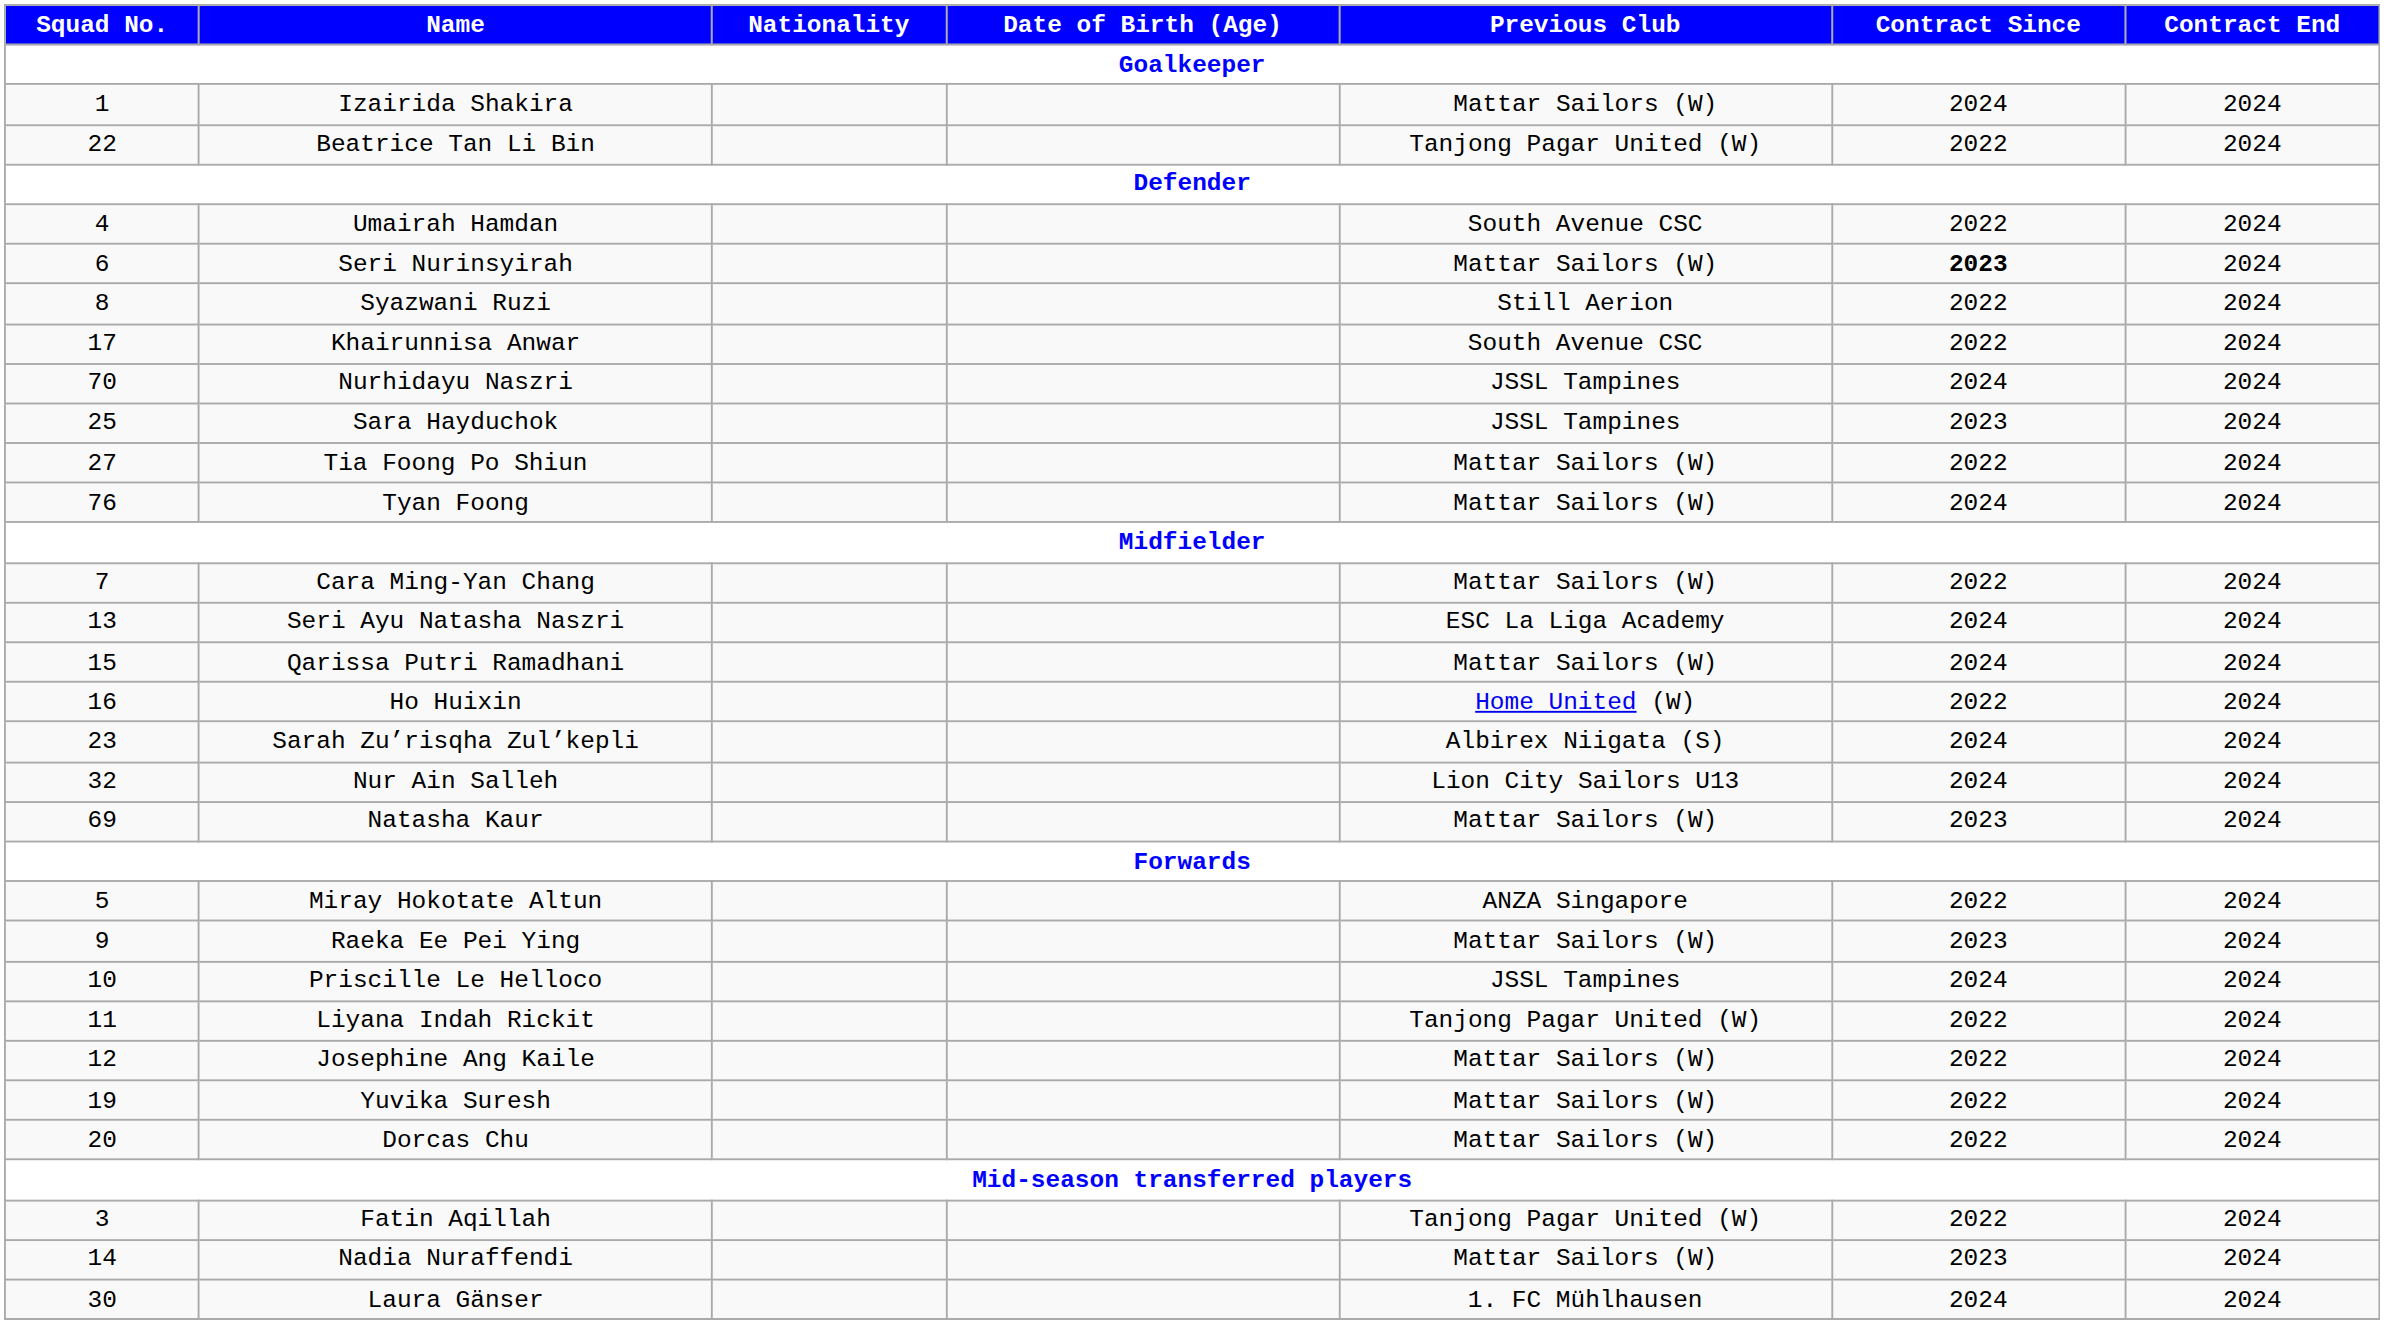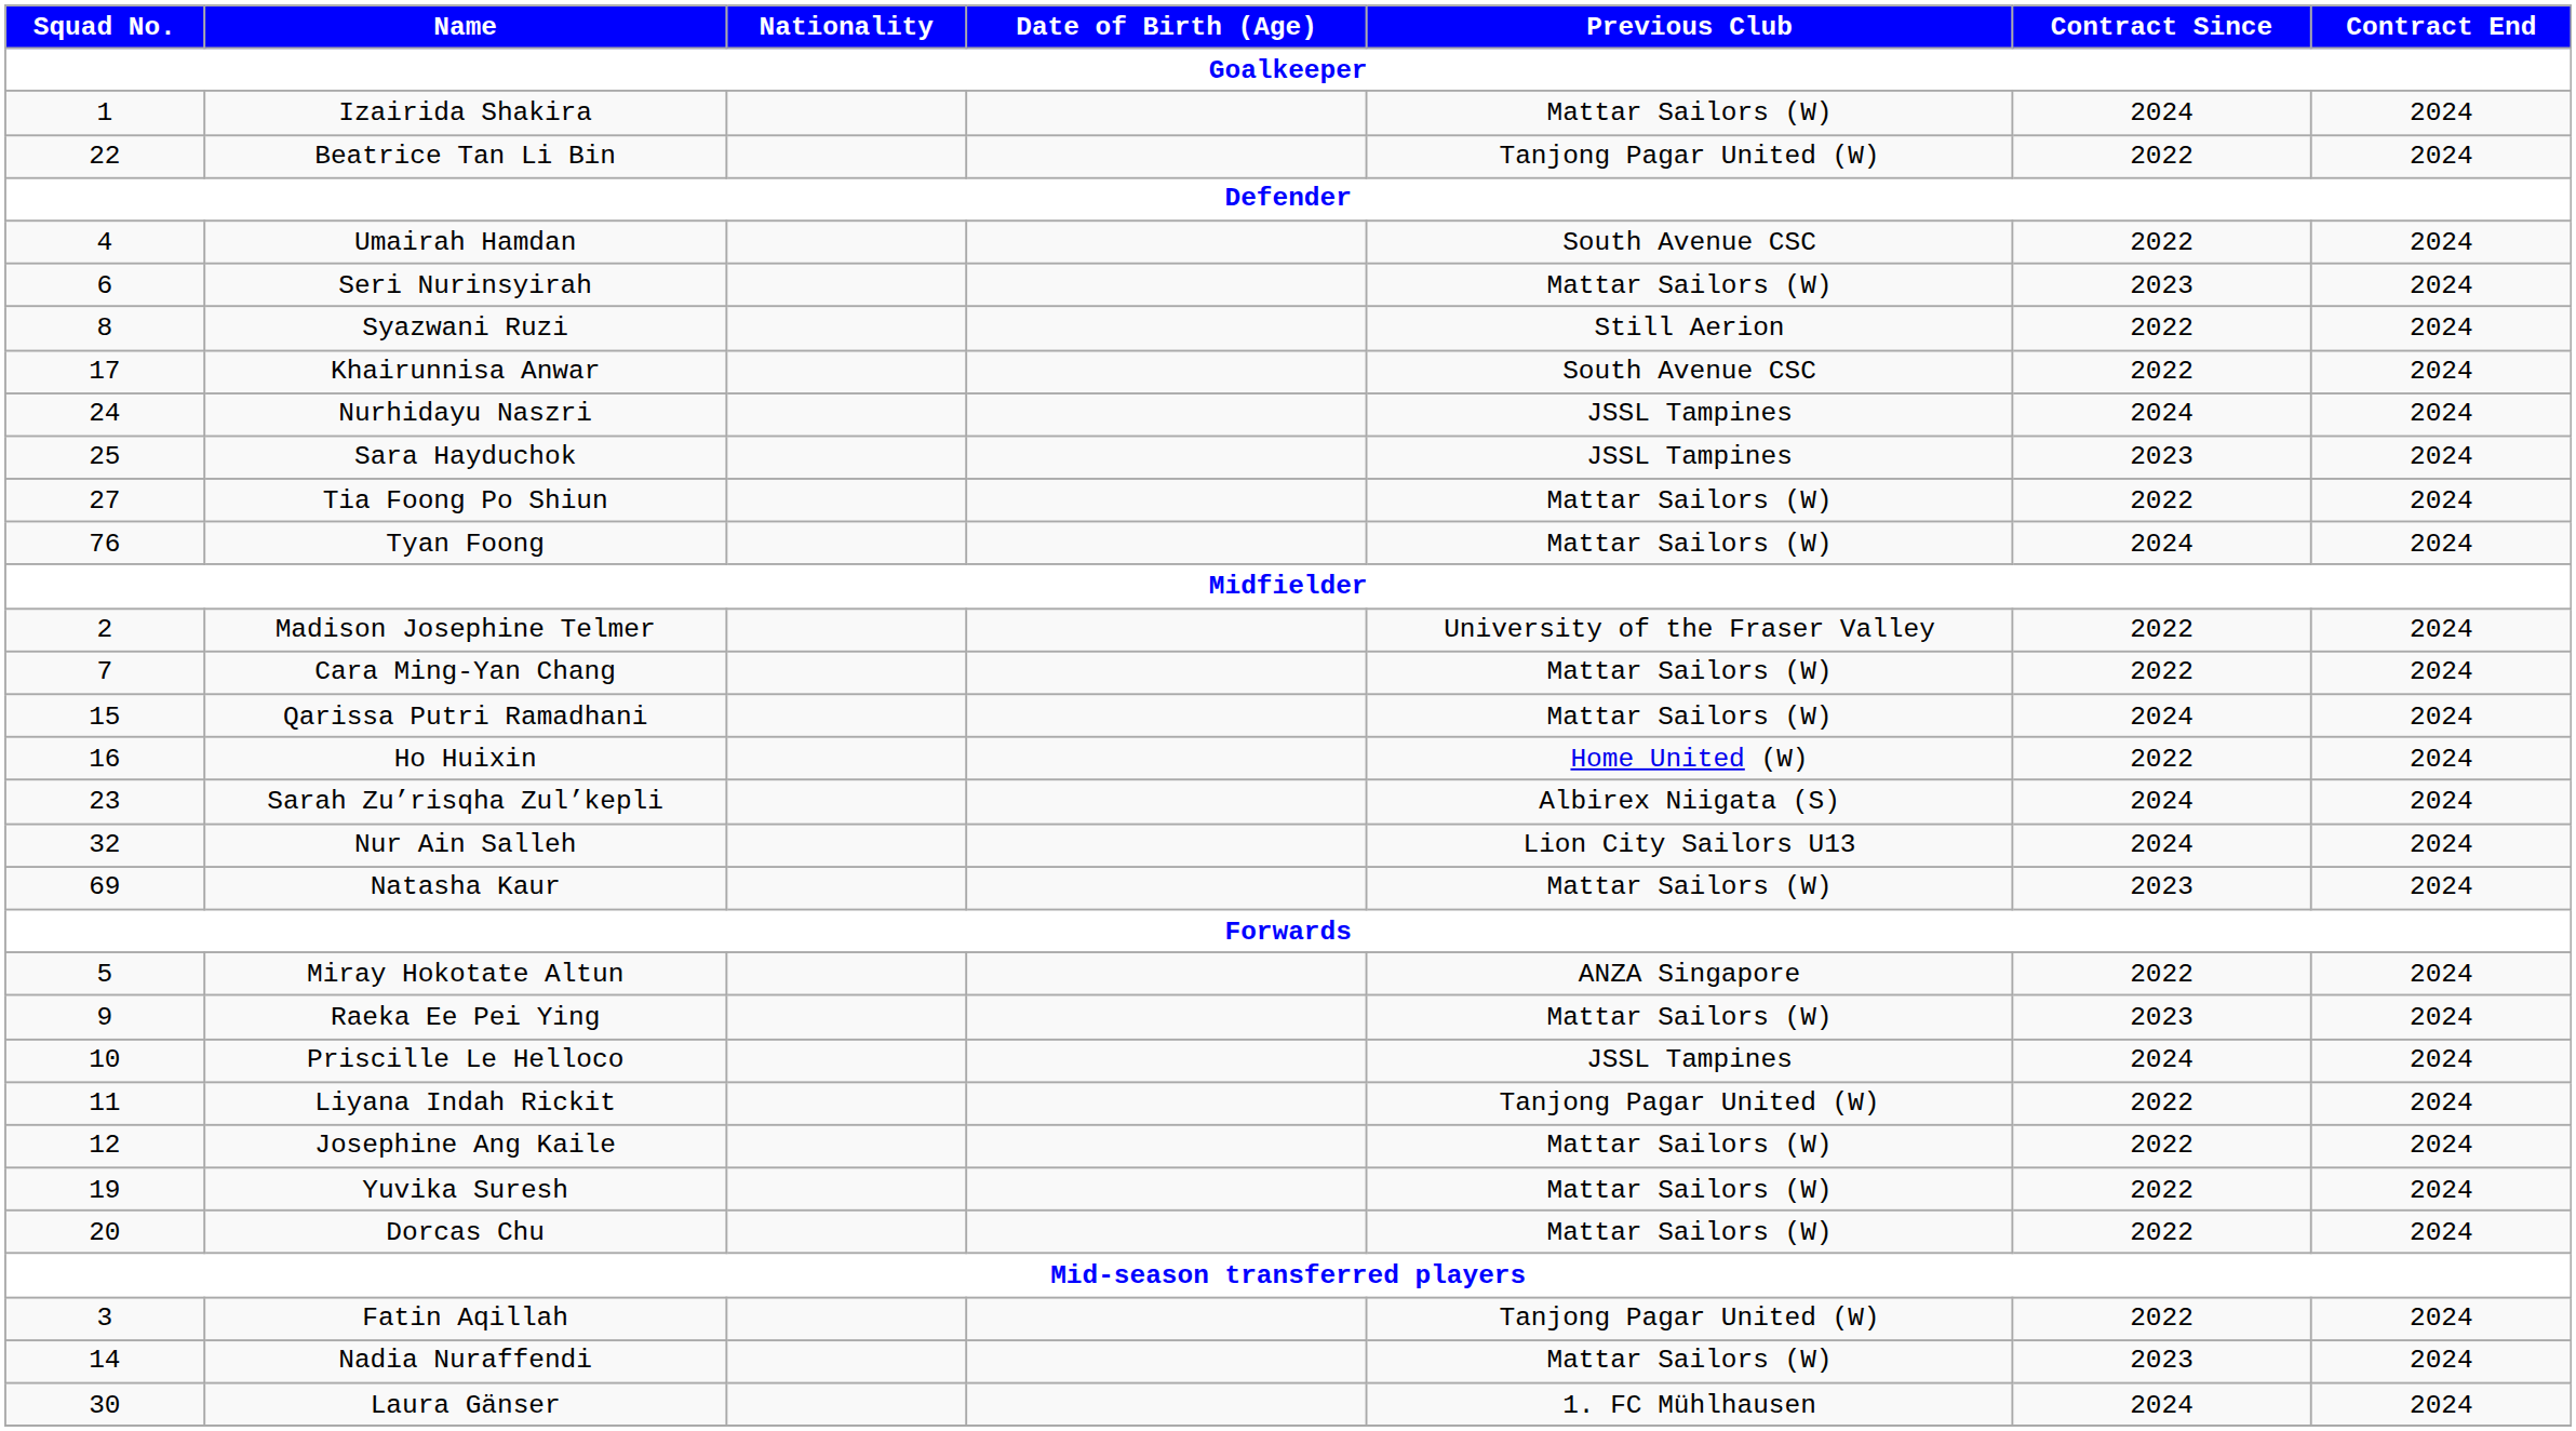Seri Nurinsyirah | Contract Since: bold -> normal
Nurhidayu Naszri | Squad No.: 70 -> 24
+ row: 2 | Madison Josephine Telmer | University of the Fraser Valley | 2022 | 2024
- row: 13 | Seri Ayu Natasha Naszri | ESC La Liga Academy | 2024 | 2024
